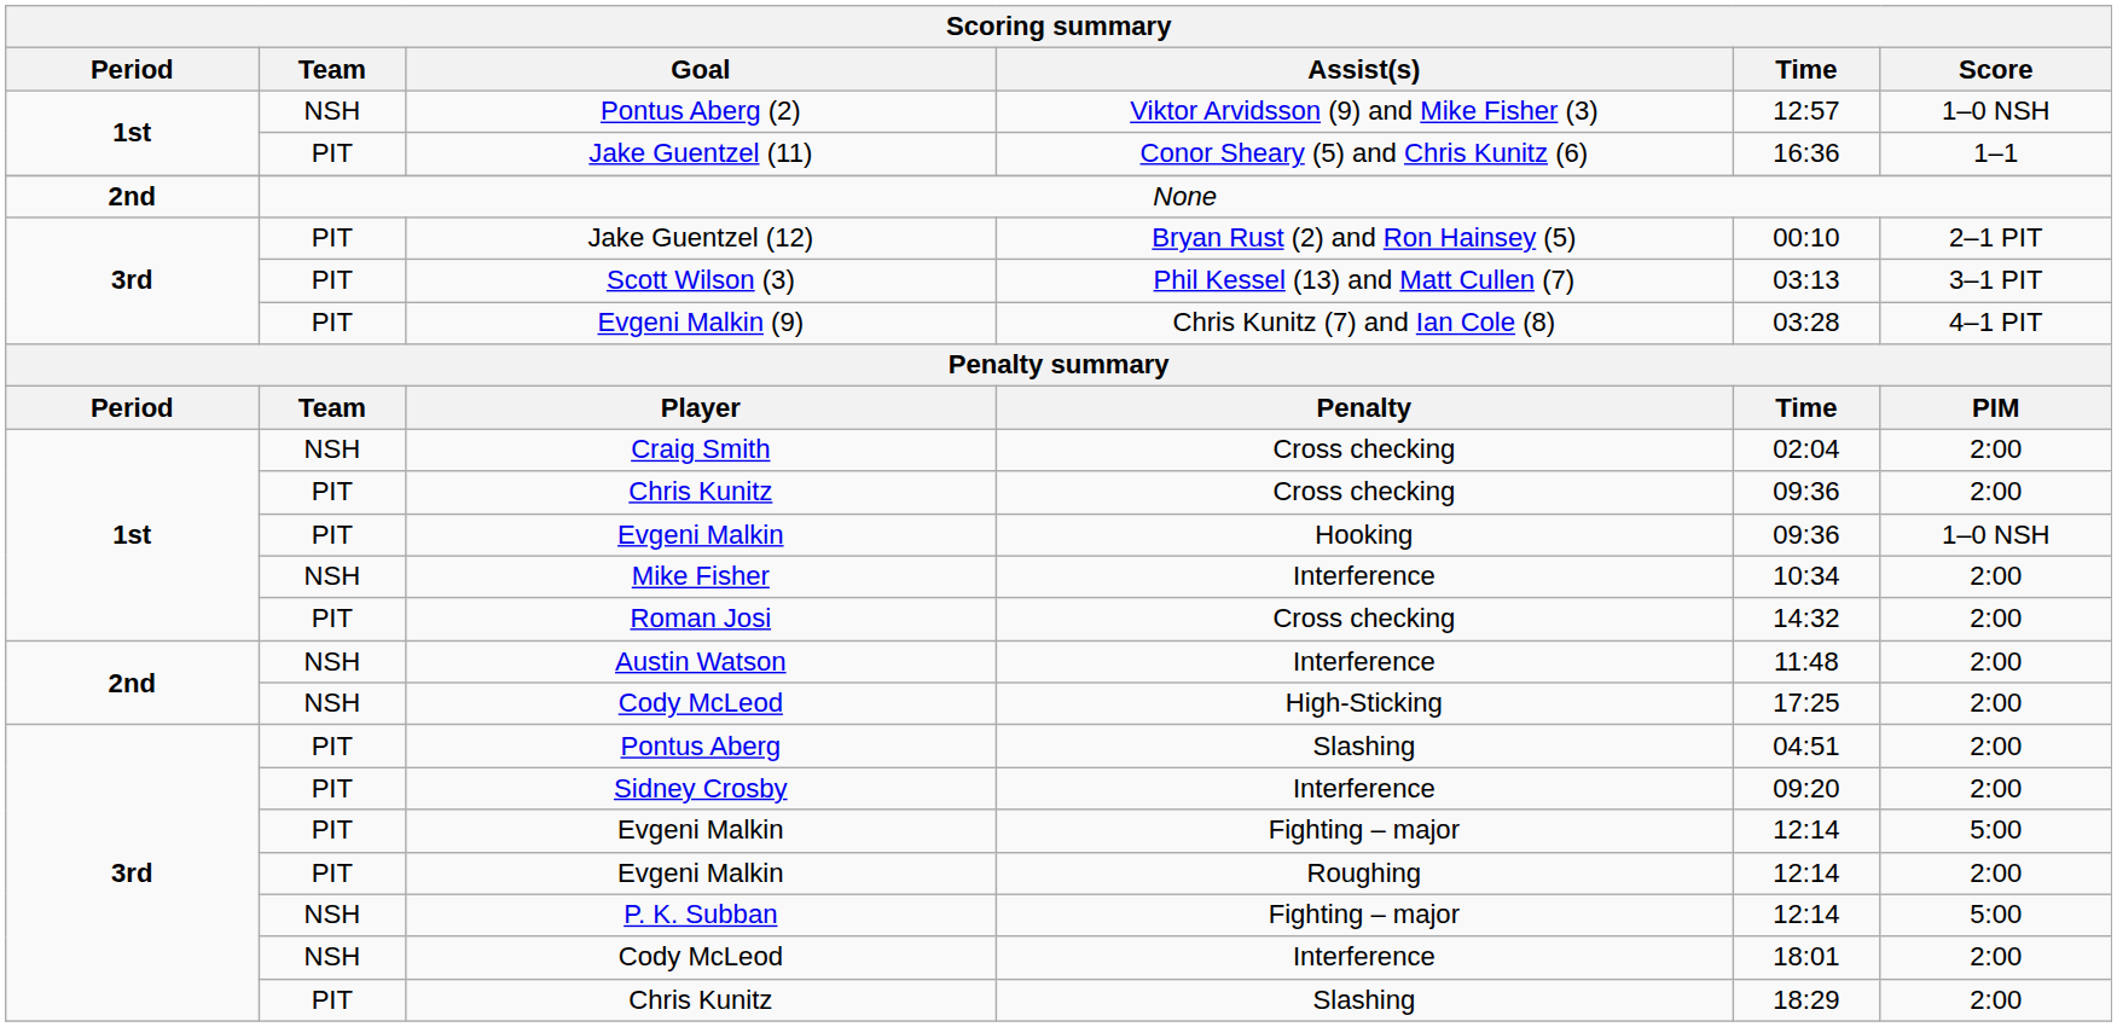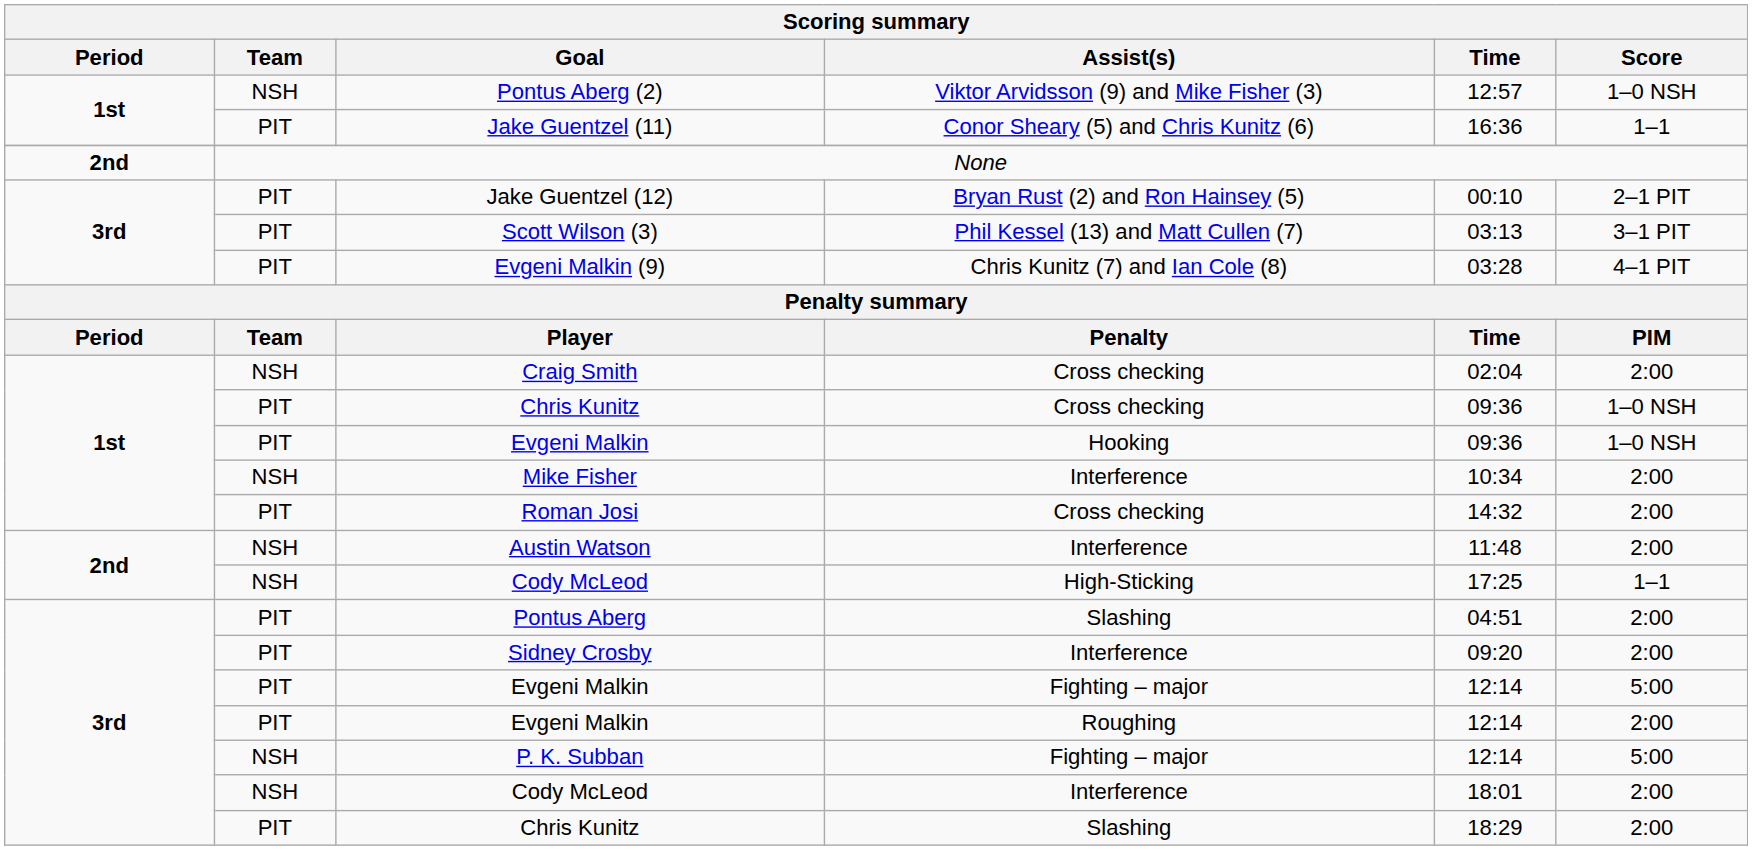Chris Kunitz / Cross checking | Score: 2:00 -> 1–0 NSH
Cody McLeod / High-Sticking | Score: 2:00 -> 1–1
